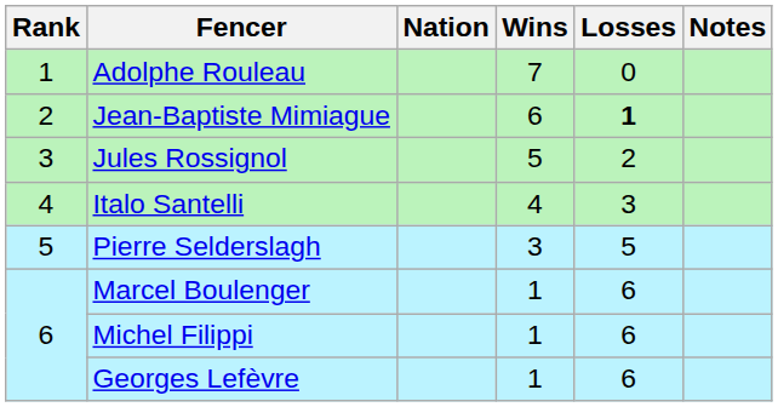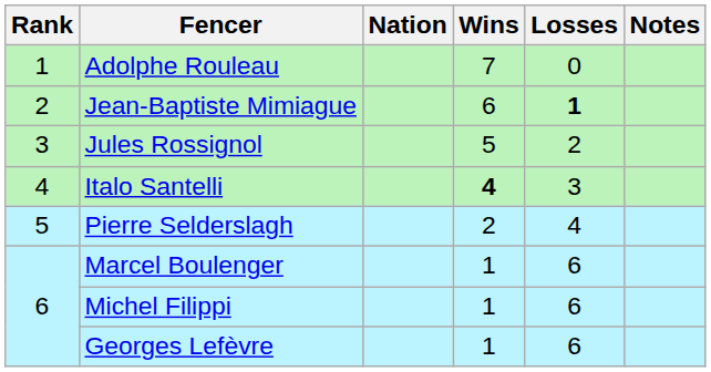Italo Santelli | Wins: normal -> bold
Pierre Selderslagh | Wins: 3 -> 2
Pierre Selderslagh | Losses: 5 -> 4
